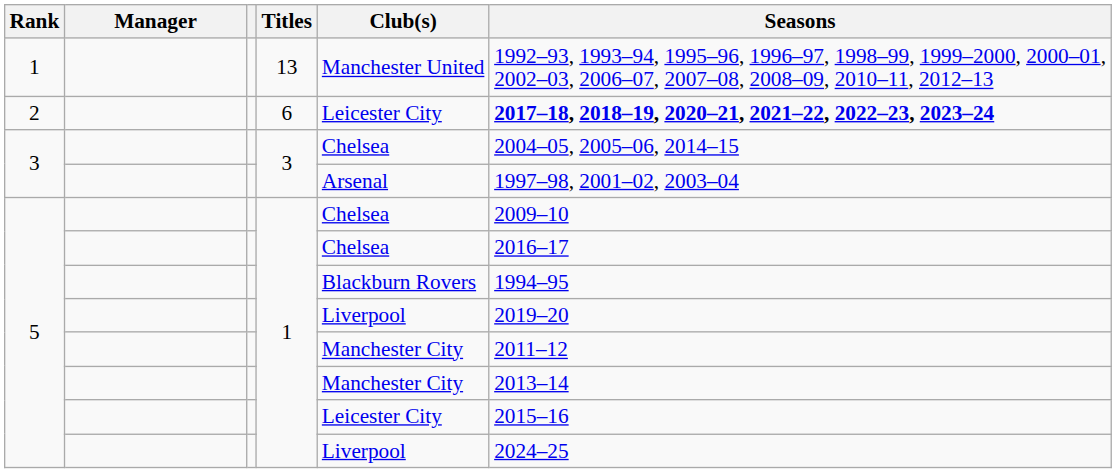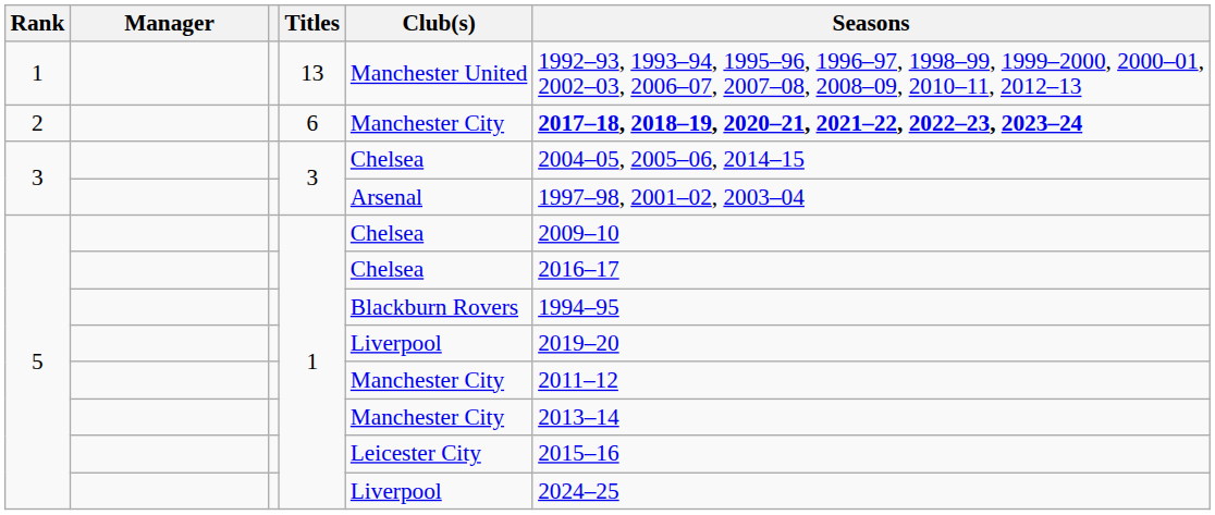2 | Club(s): Leicester City -> Manchester City
